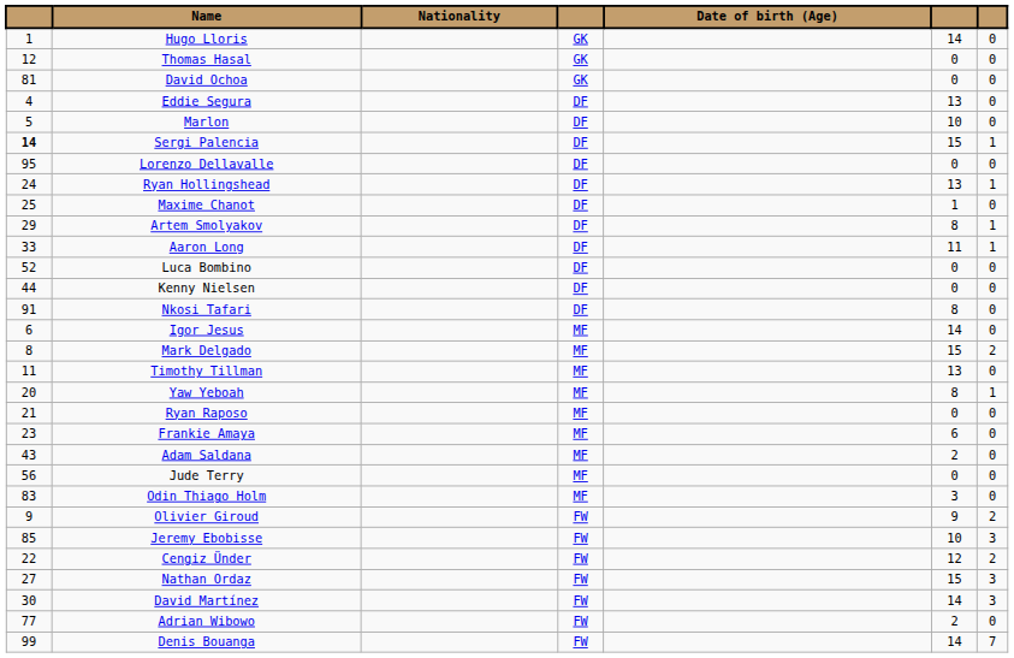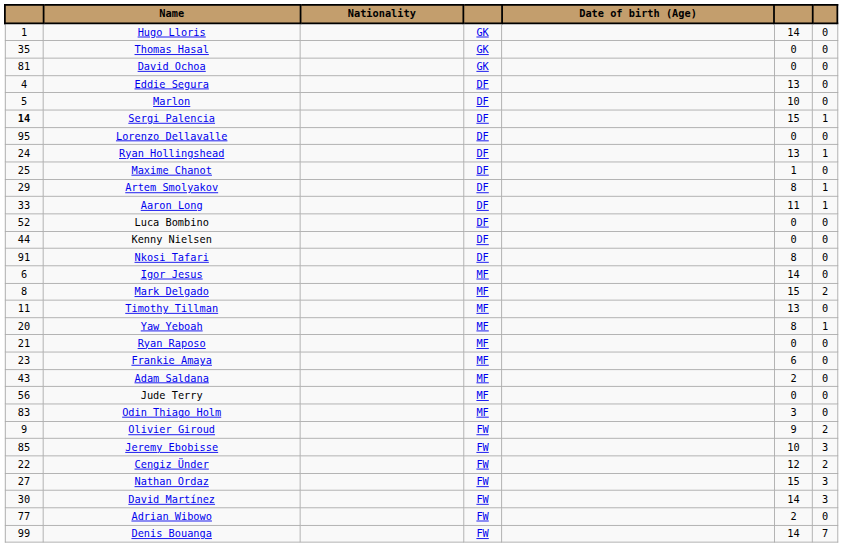Thomas Hasal | column 1: 12 -> 35
